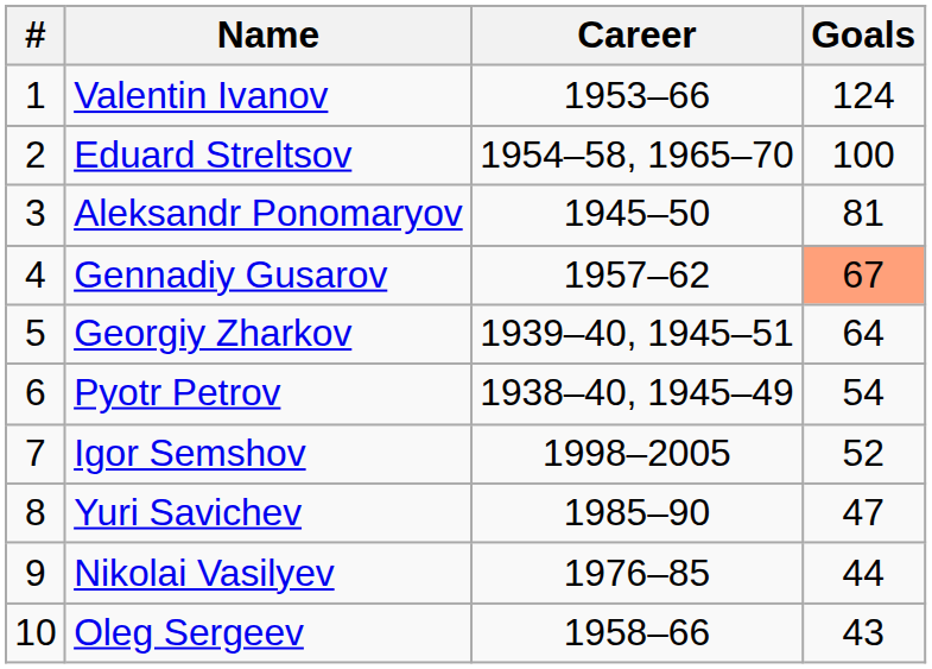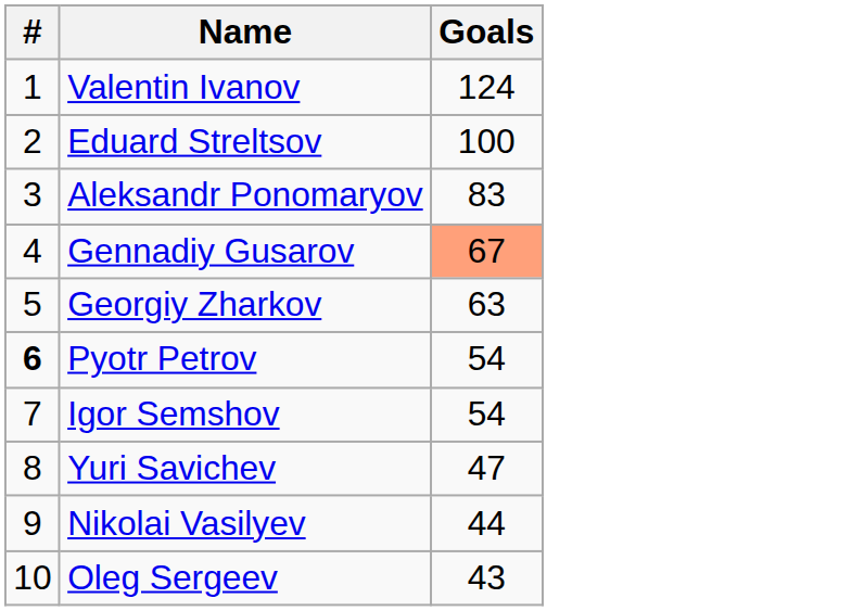- column: Career | 1953–66 | 1954–58, 1965–70 | 1945–50 | 1957–62 | 1939–40, 1945–51 | 1938–40, 1945–49 | 1998–2005 | 1985–90 | 1976–85 | 1958–66
Aleksandr Ponomaryov | Goals: 81 -> 83
Georgiy Zharkov | Goals: 64 -> 63
Pyotr Petrov | #: normal -> bold
Igor Semshov | Goals: 52 -> 54
